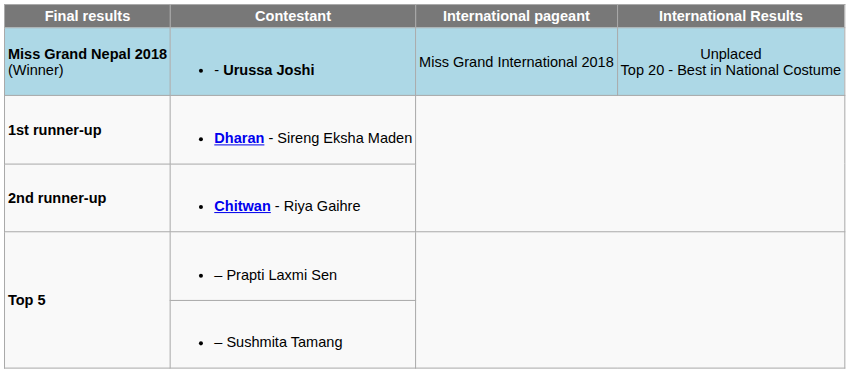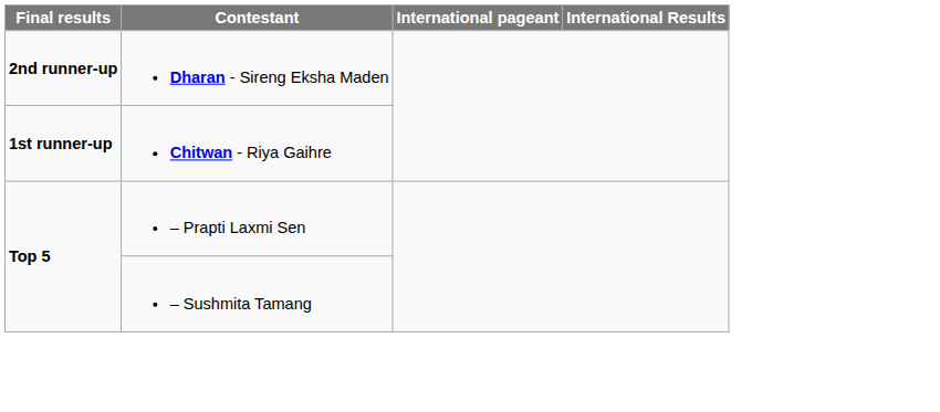- row: Miss Grand Nepal 2018 (Winner) | - Urussa Joshi | Miss Grand International 2018 | Unplaced Top 20 - Best in National Costume
Dharan - Sireng Eksha Maden | Final results: 1st runner-up -> 2nd runner-up
Chitwan - Riya Gaihre | Final results: 2nd runner-up -> 1st runner-up
